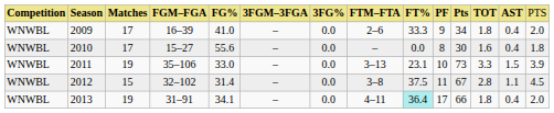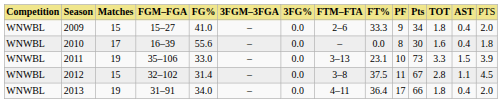2009 | column 3: 17 -> 15
2009 | column 4: 16–39 -> 15–27
2010 | column 4: 15–27 -> 16–39
2013 | column 5: 34.1 -> 34.0
2013 | column 9: paleturquoise background -> no background
